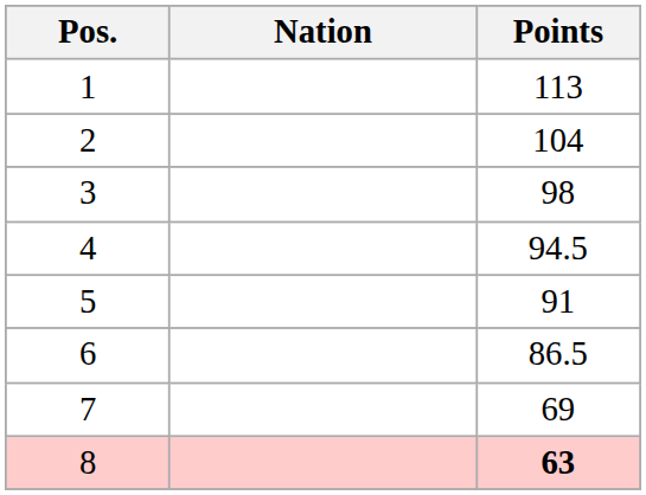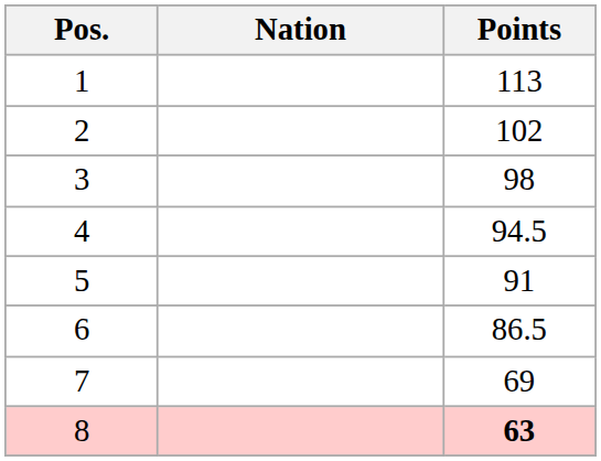2 | Points: 104 -> 102
